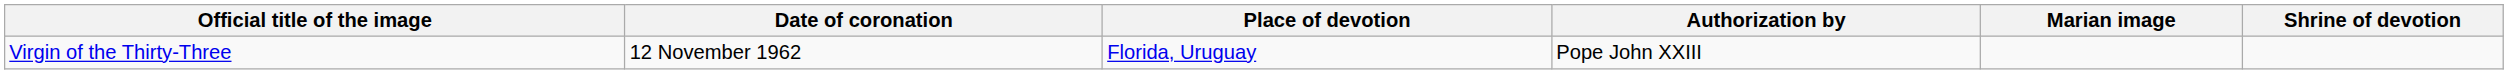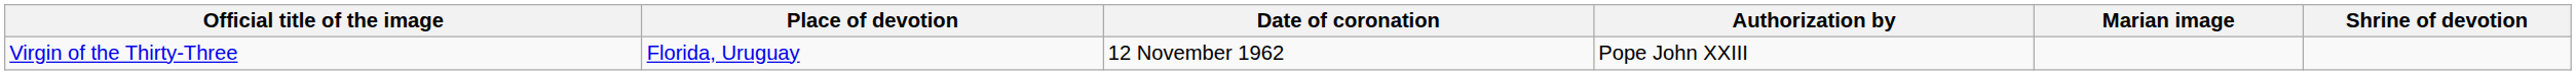columns swapped: Date of coronation <-> Place of devotion
